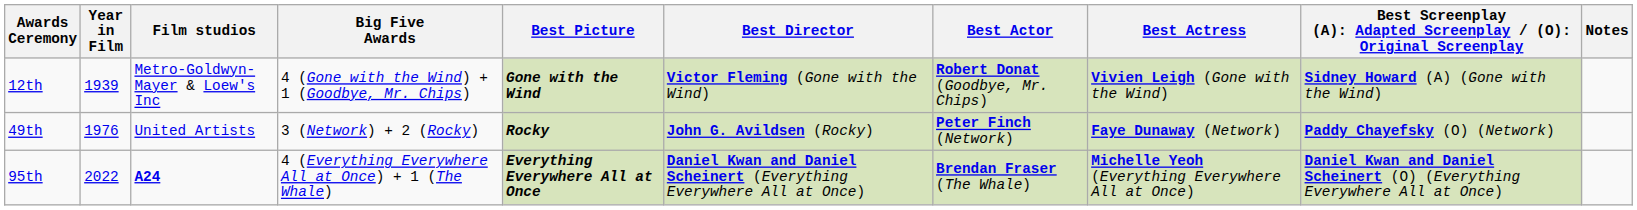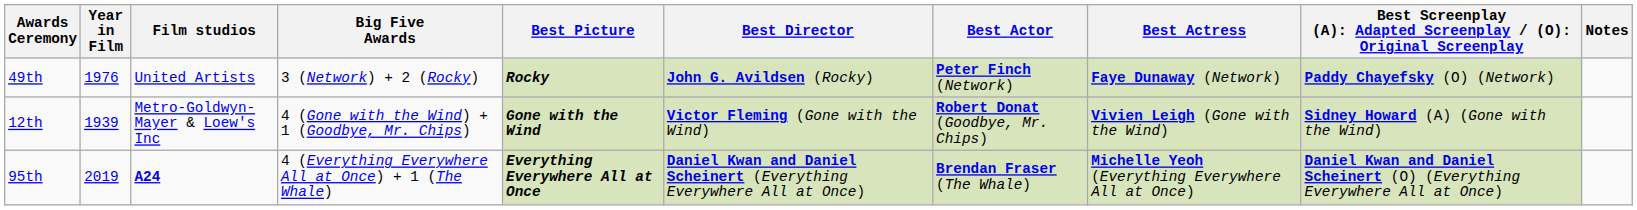rows swapped: 12th <-> 49th
95th | Year in Film: 2022 -> 2019
